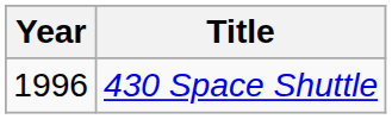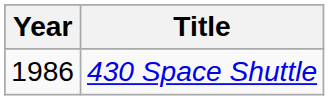430 Space Shuttle | Year: 1996 -> 1986
